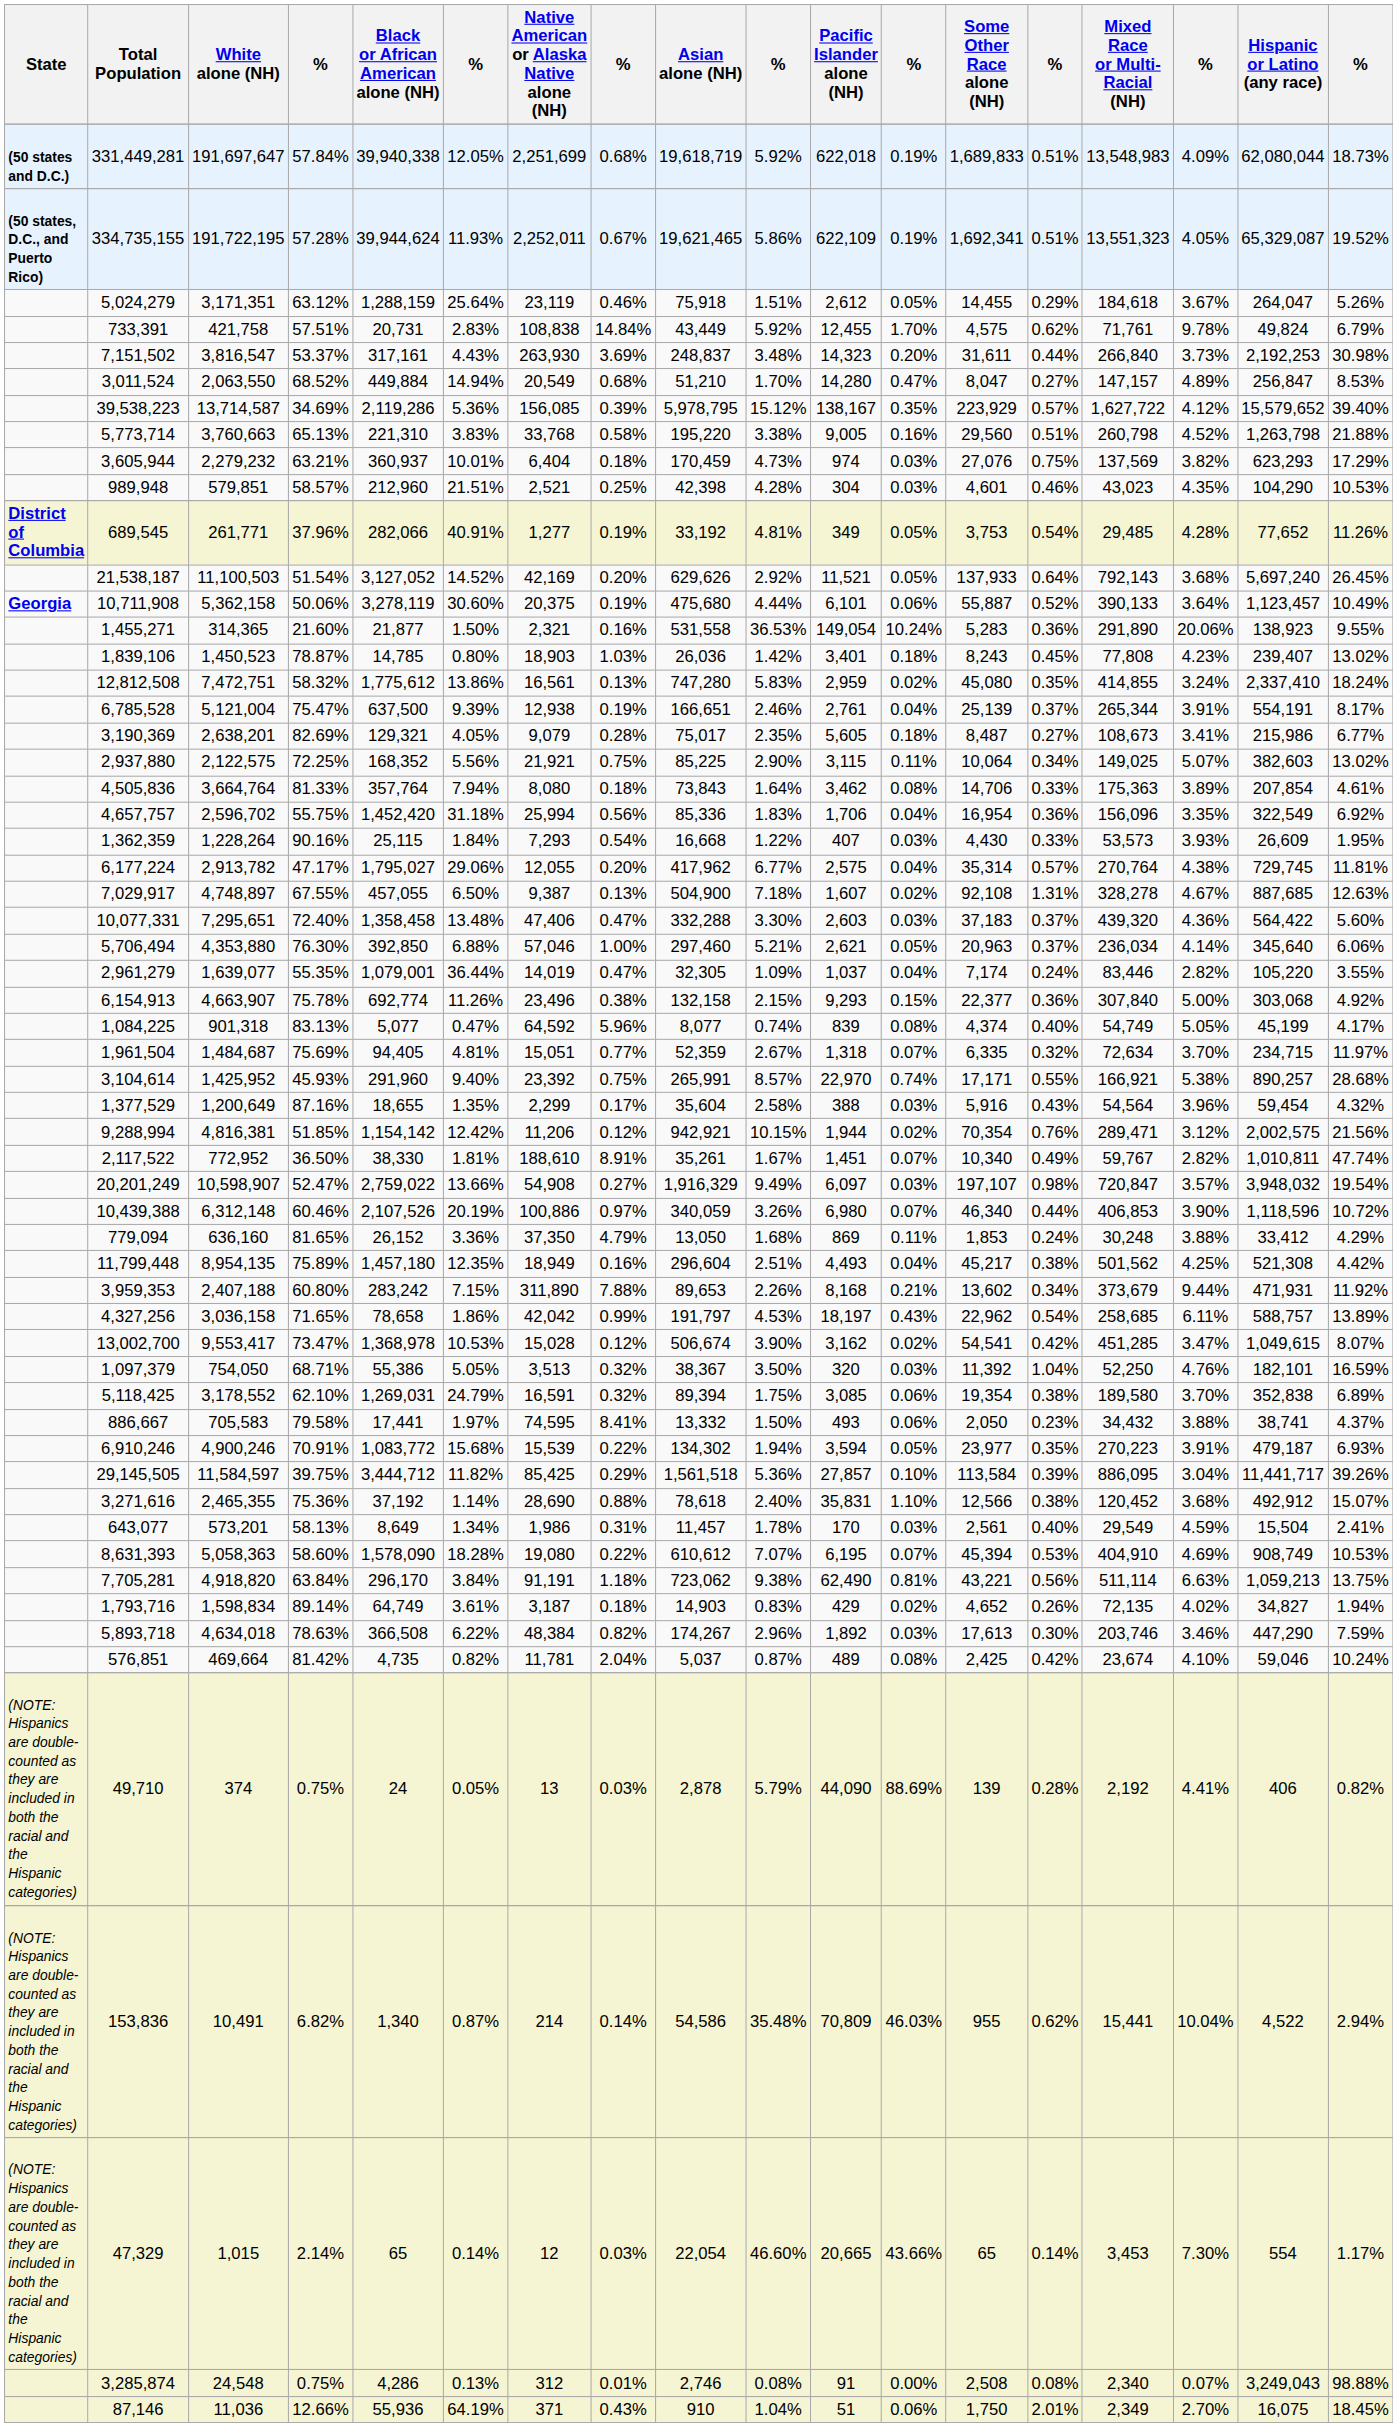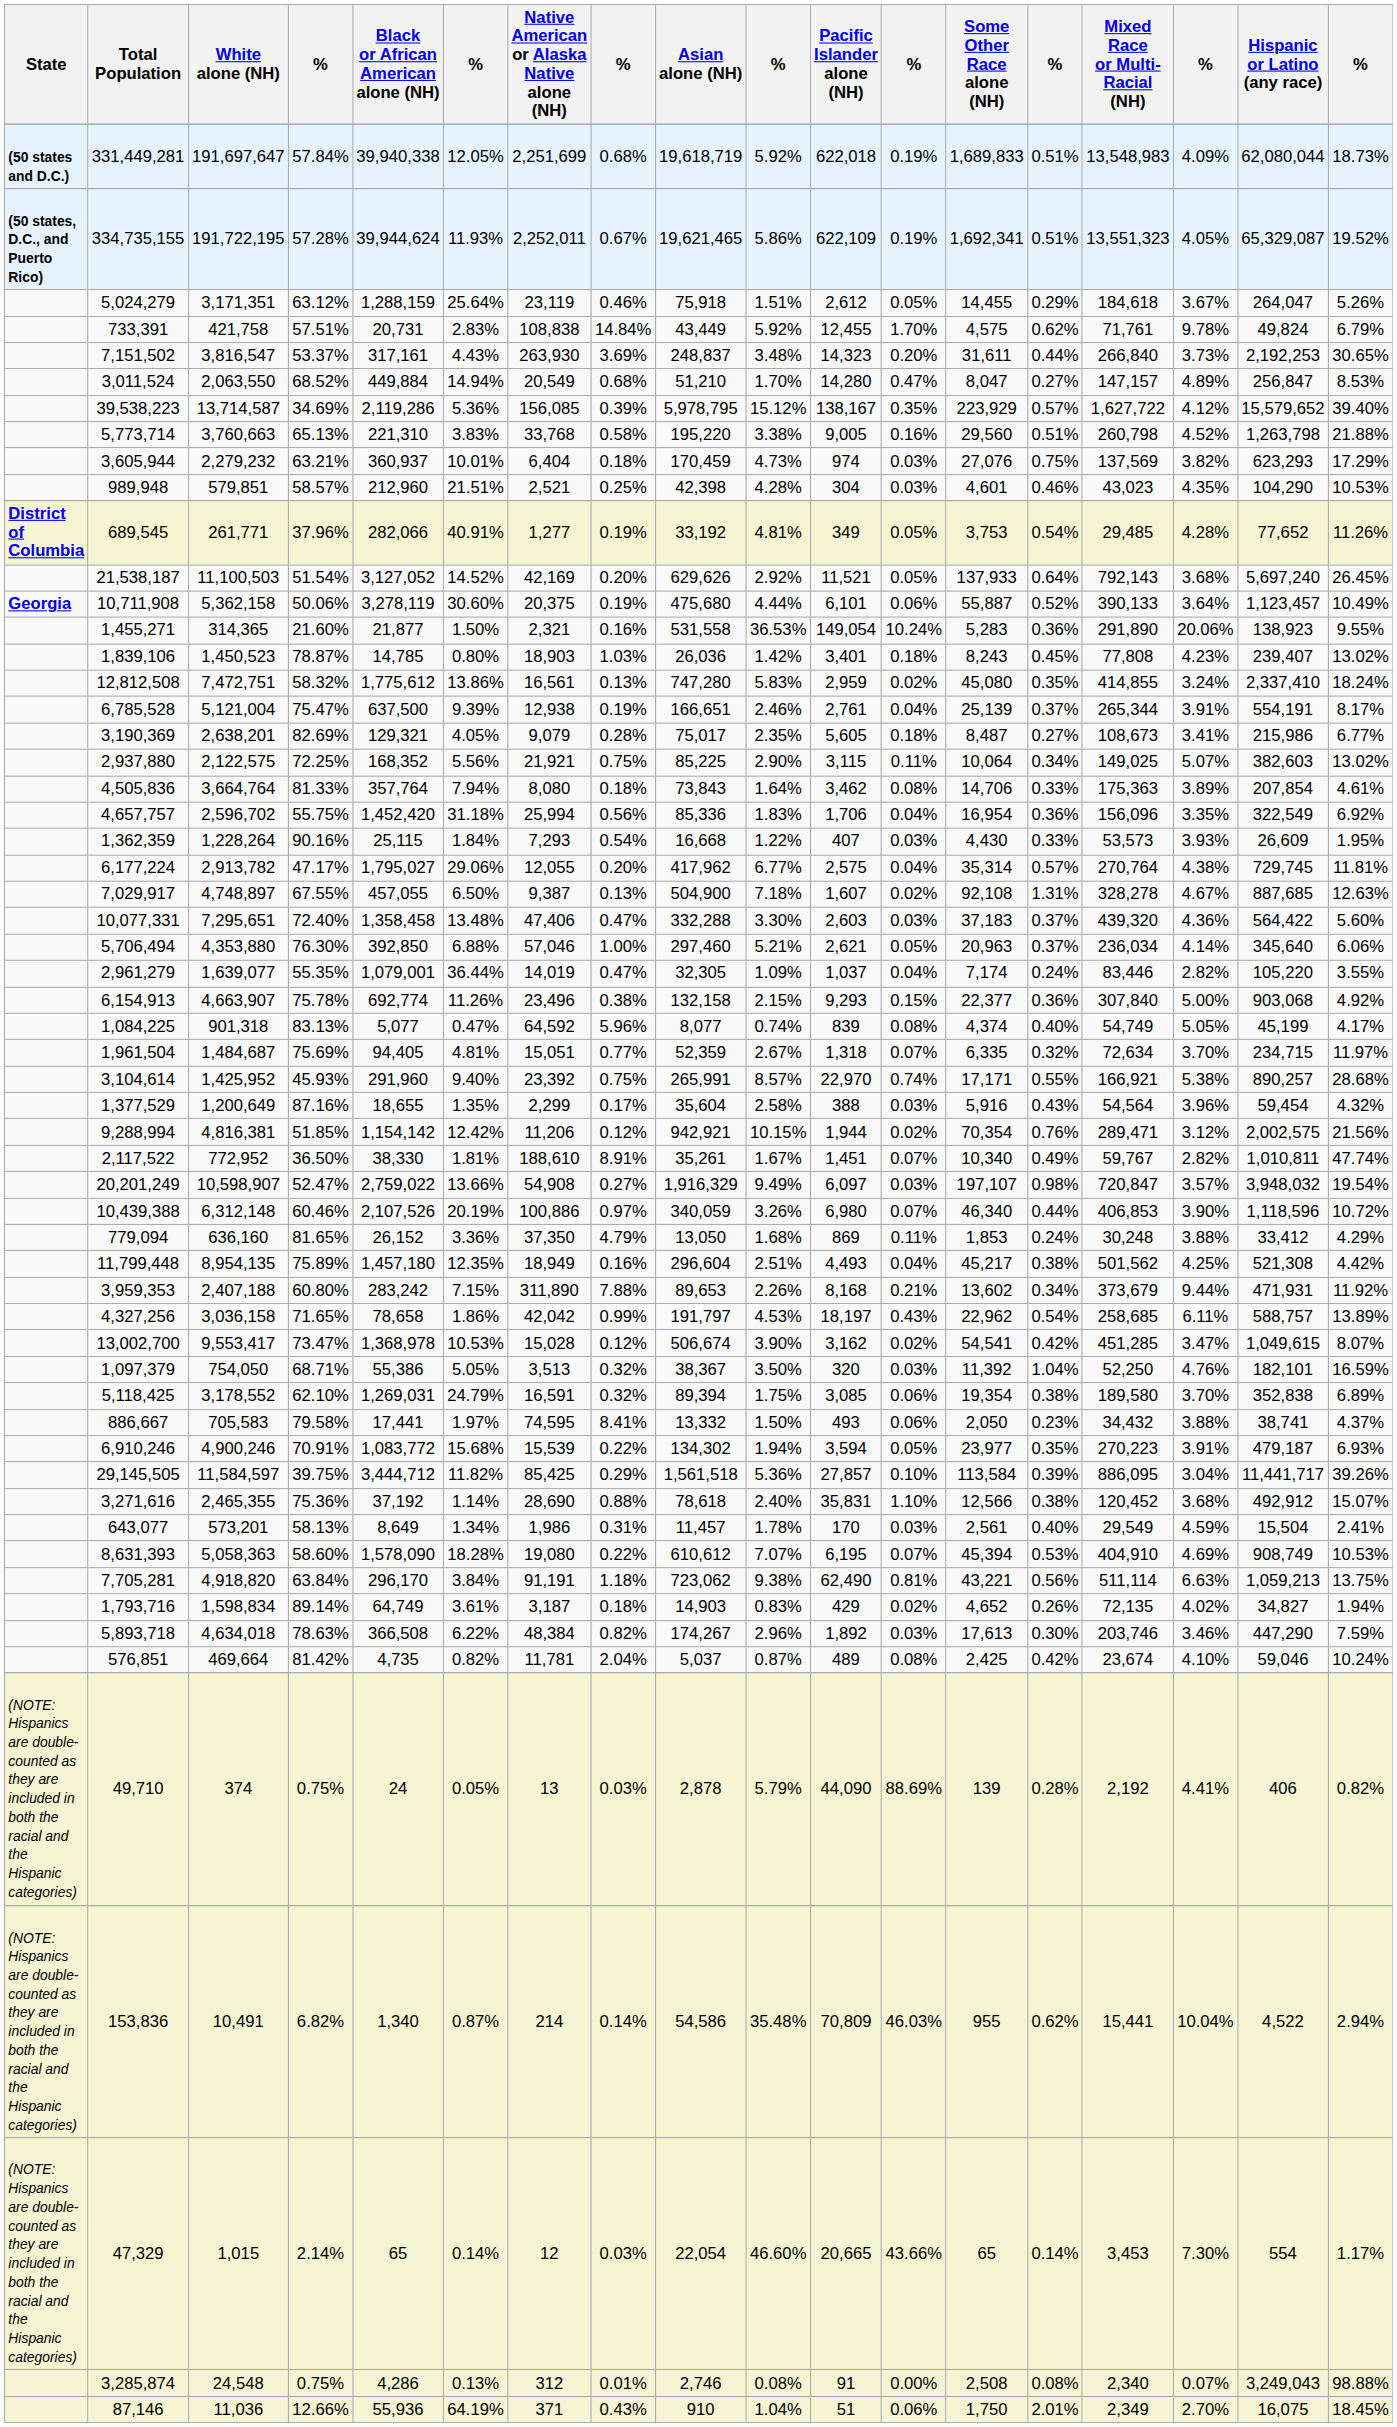7,151,502 | column 18: 30.98% -> 30.65%
6,154,913 | Hispanic or Latino (any race): 303,068 -> 903,068
